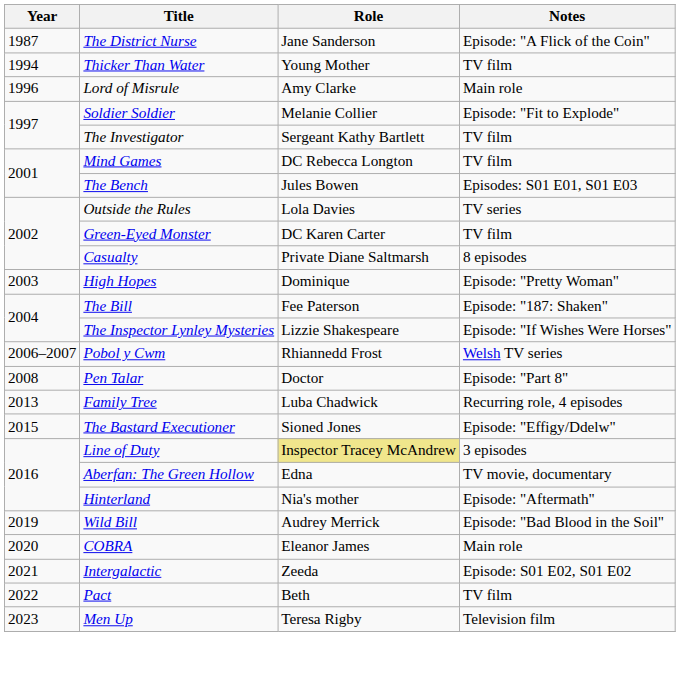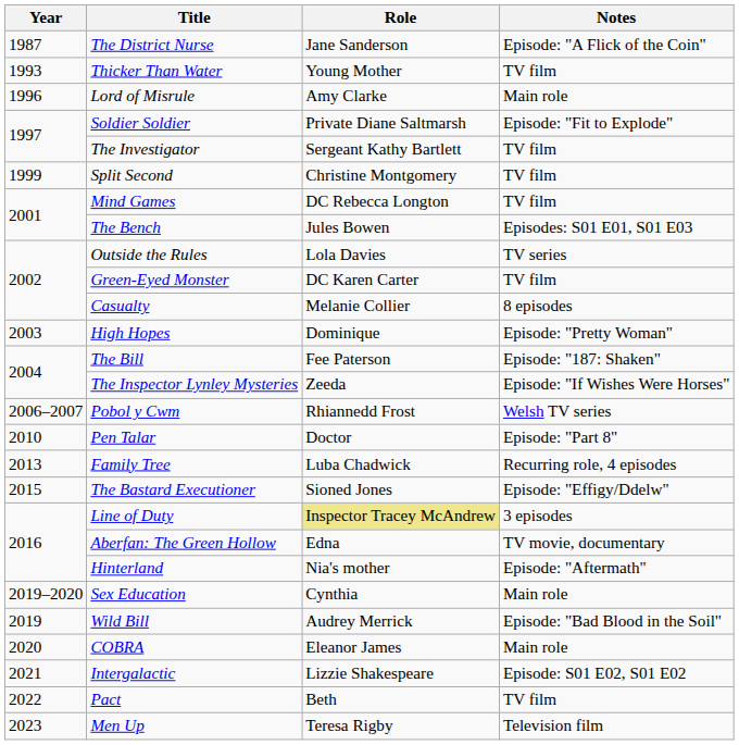Thicker Than Water | Year: 1994 -> 1993
Soldier Soldier | Role: Melanie Collier -> Private Diane Saltmarsh
+ row: 1999 | Split Second | Christine Montgomery | TV film
Casualty | Role: Private Diane Saltmarsh -> Melanie Collier
The Inspector Lynley Mysteries | Role: Lizzie Shakespeare -> Zeeda
Pen Talar | Year: 2008 -> 2010
+ row: 2019–2020 | Sex Education | Cynthia | Main role
Intergalactic | Role: Zeeda -> Lizzie Shakespeare
